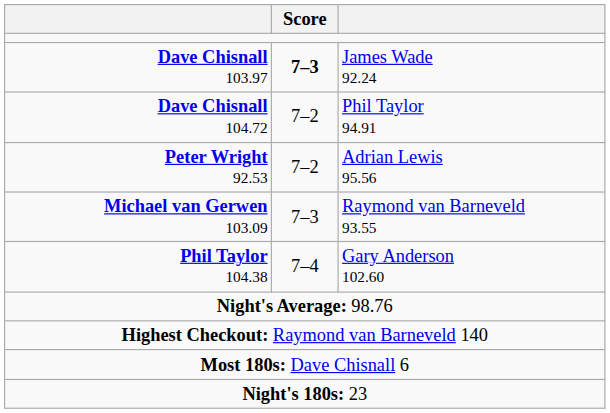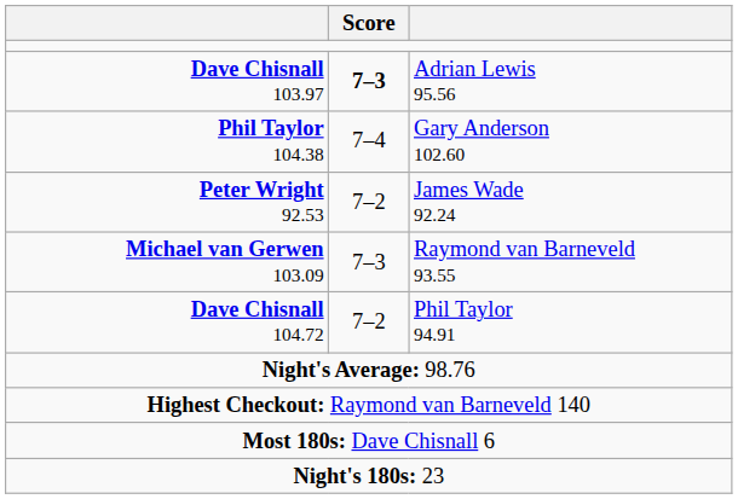Dave Chisnall 103.97 | column 3: James Wade 92.24 -> Adrian Lewis 95.56
rows swapped: Phil Taylor 104.38 <-> Dave Chisnall 104.72
Peter Wright 92.53 | column 3: Adrian Lewis 95.56 -> James Wade 92.24
